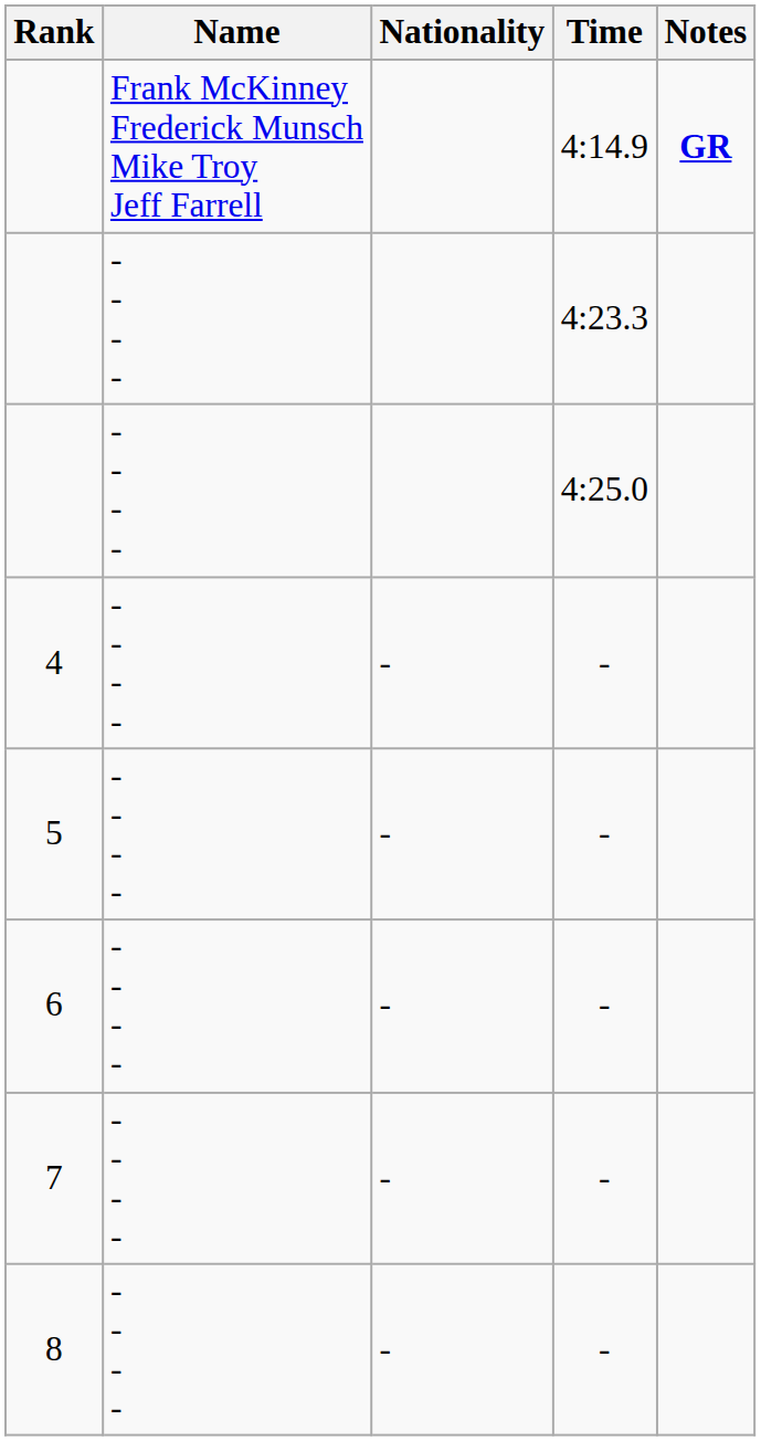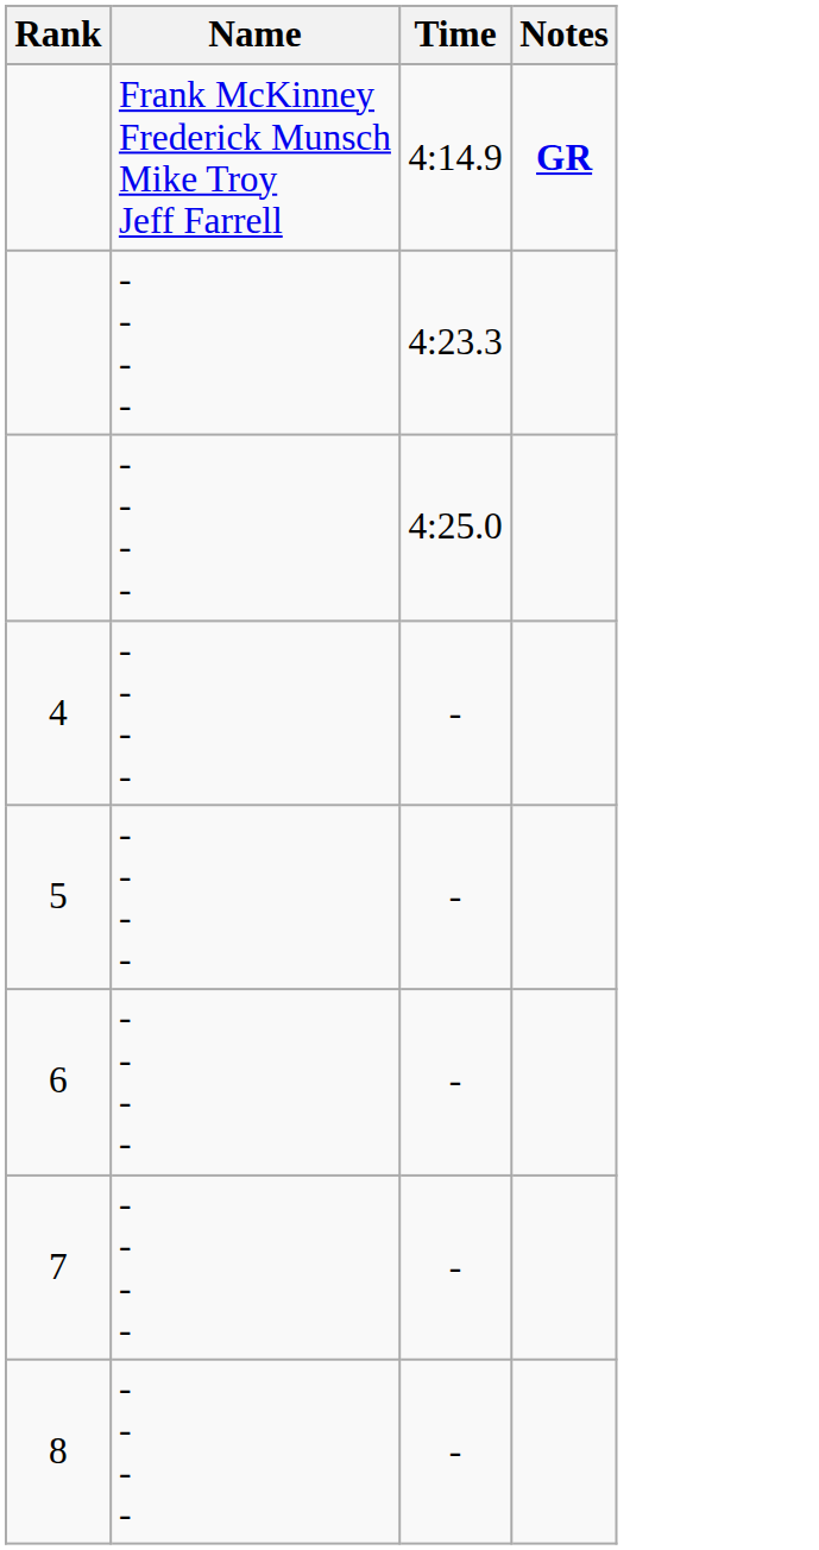- column: Nationality | - | - | - | - | -
